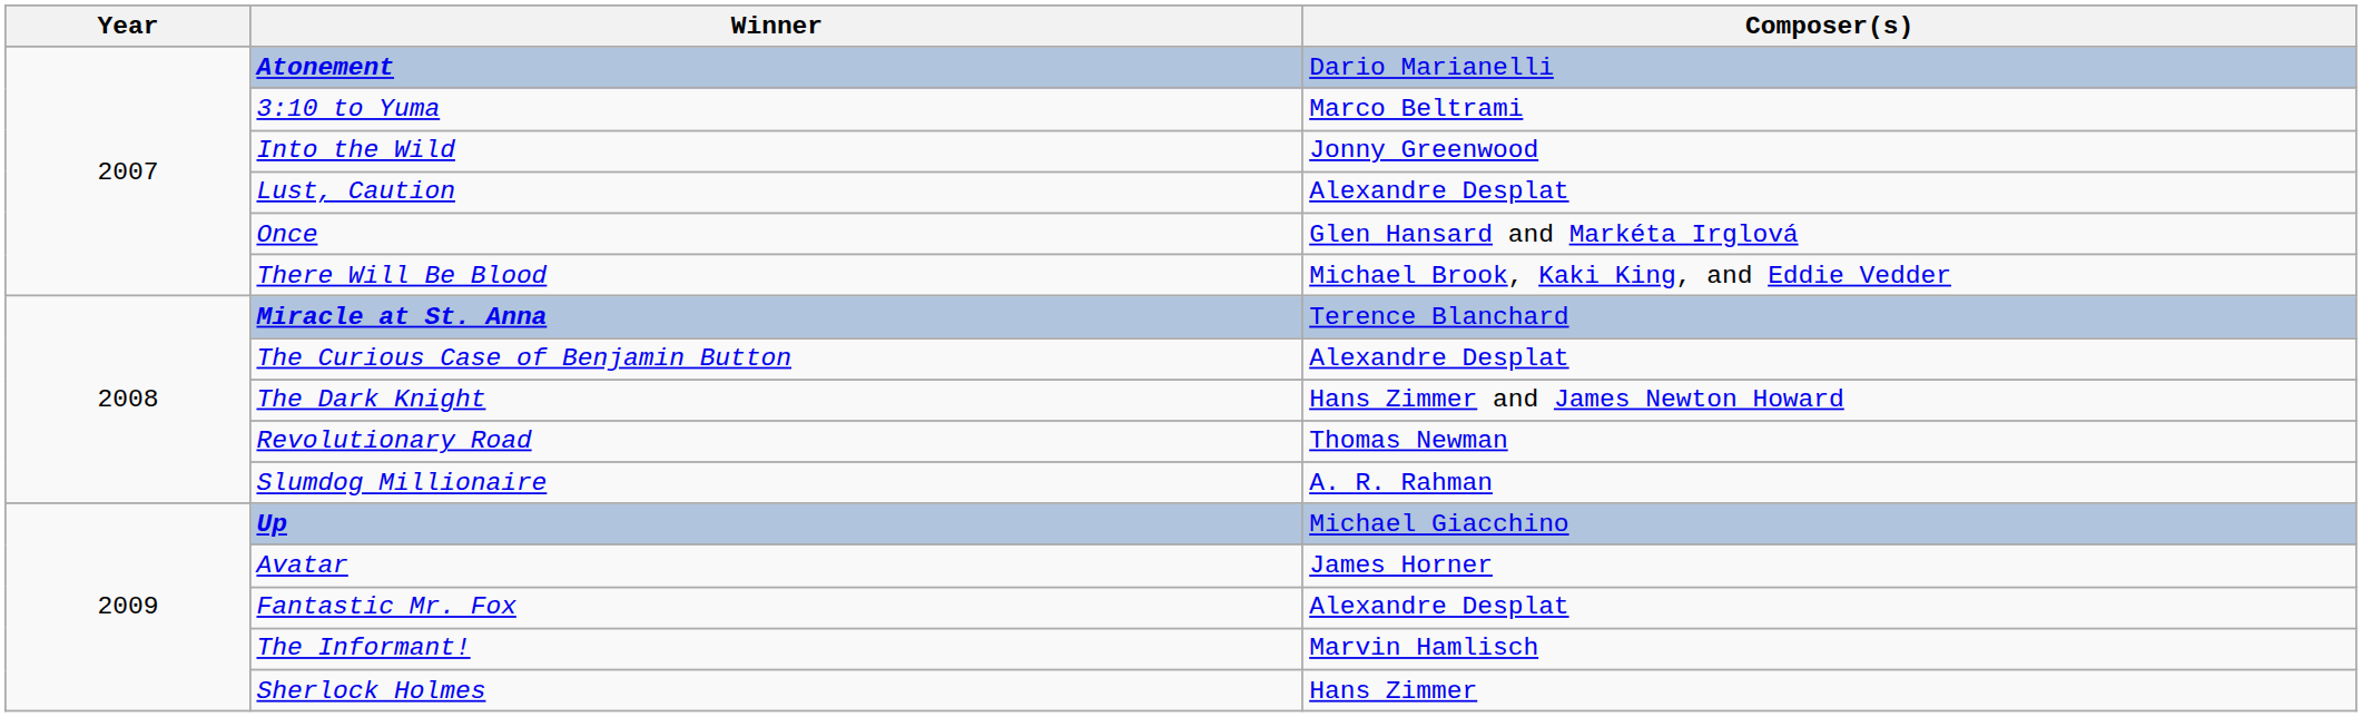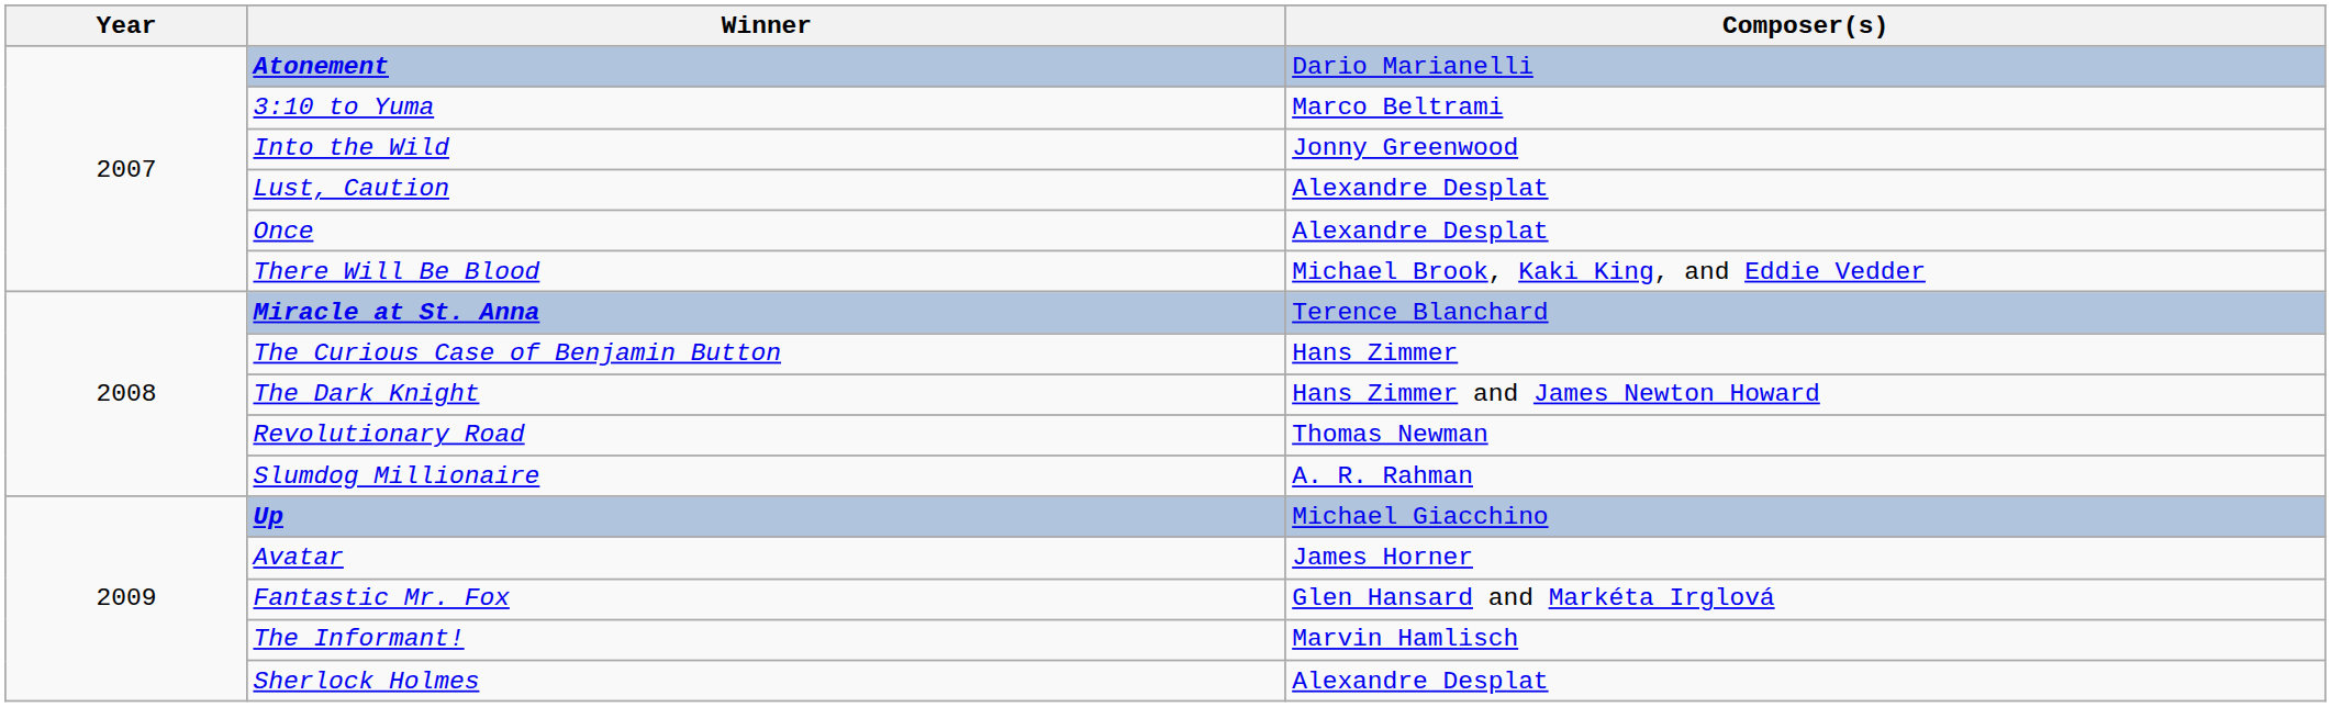Once | Composer(s): Glen Hansard and Markéta Irglová -> Alexandre Desplat
The Curious Case of Benjamin Button | Composer(s): Alexandre Desplat -> Hans Zimmer
Fantastic Mr. Fox | Composer(s): Alexandre Desplat -> Glen Hansard and Markéta Irglová
Sherlock Holmes | Composer(s): Hans Zimmer -> Alexandre Desplat
